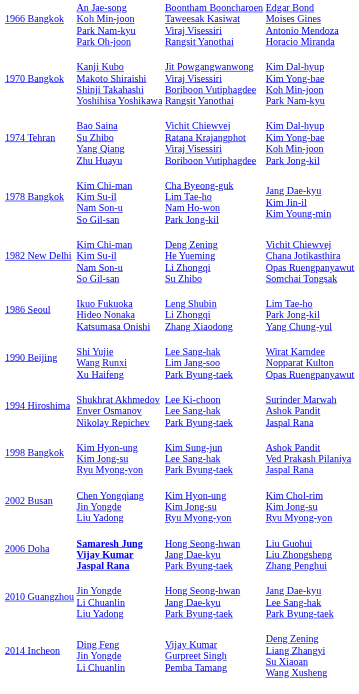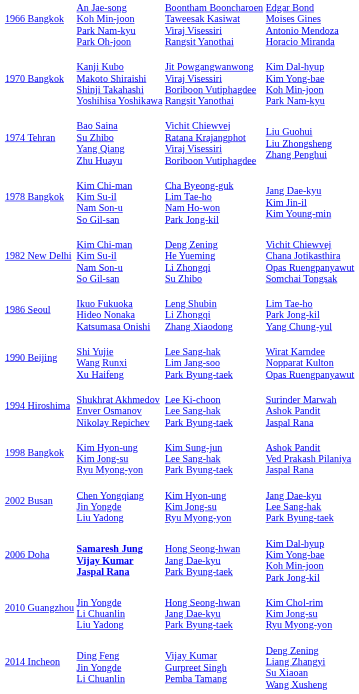1974 Tehran | column 4: Kim Dal-hyup Kim Yong-bae Koh Min-joon Park Jong-kil -> Liu Guohui Liu Zhongsheng Zhang Penghui
2002 Busan | column 4: Kim Chol-rim Kim Jong-su Ryu Myong-yon -> Jang Dae-kyu Lee Sang-hak Park Byung-taek
2006 Doha | column 4: Liu Guohui Liu Zhongsheng Zhang Penghui -> Kim Dal-hyup Kim Yong-bae Koh Min-joon Park Jong-kil
2010 Guangzhou | column 4: Jang Dae-kyu Lee Sang-hak Park Byung-taek -> Kim Chol-rim Kim Jong-su Ryu Myong-yon
